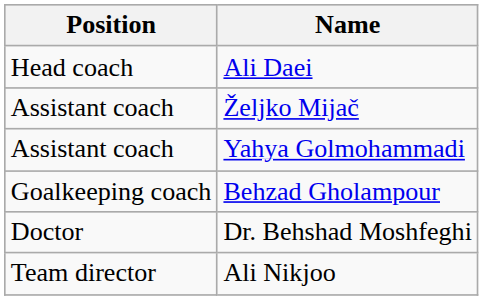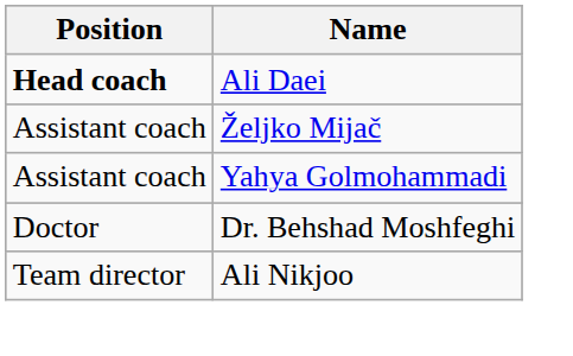Ali Daei | Position: normal -> bold
- row: Goalkeeping coach | Behzad Gholampour
